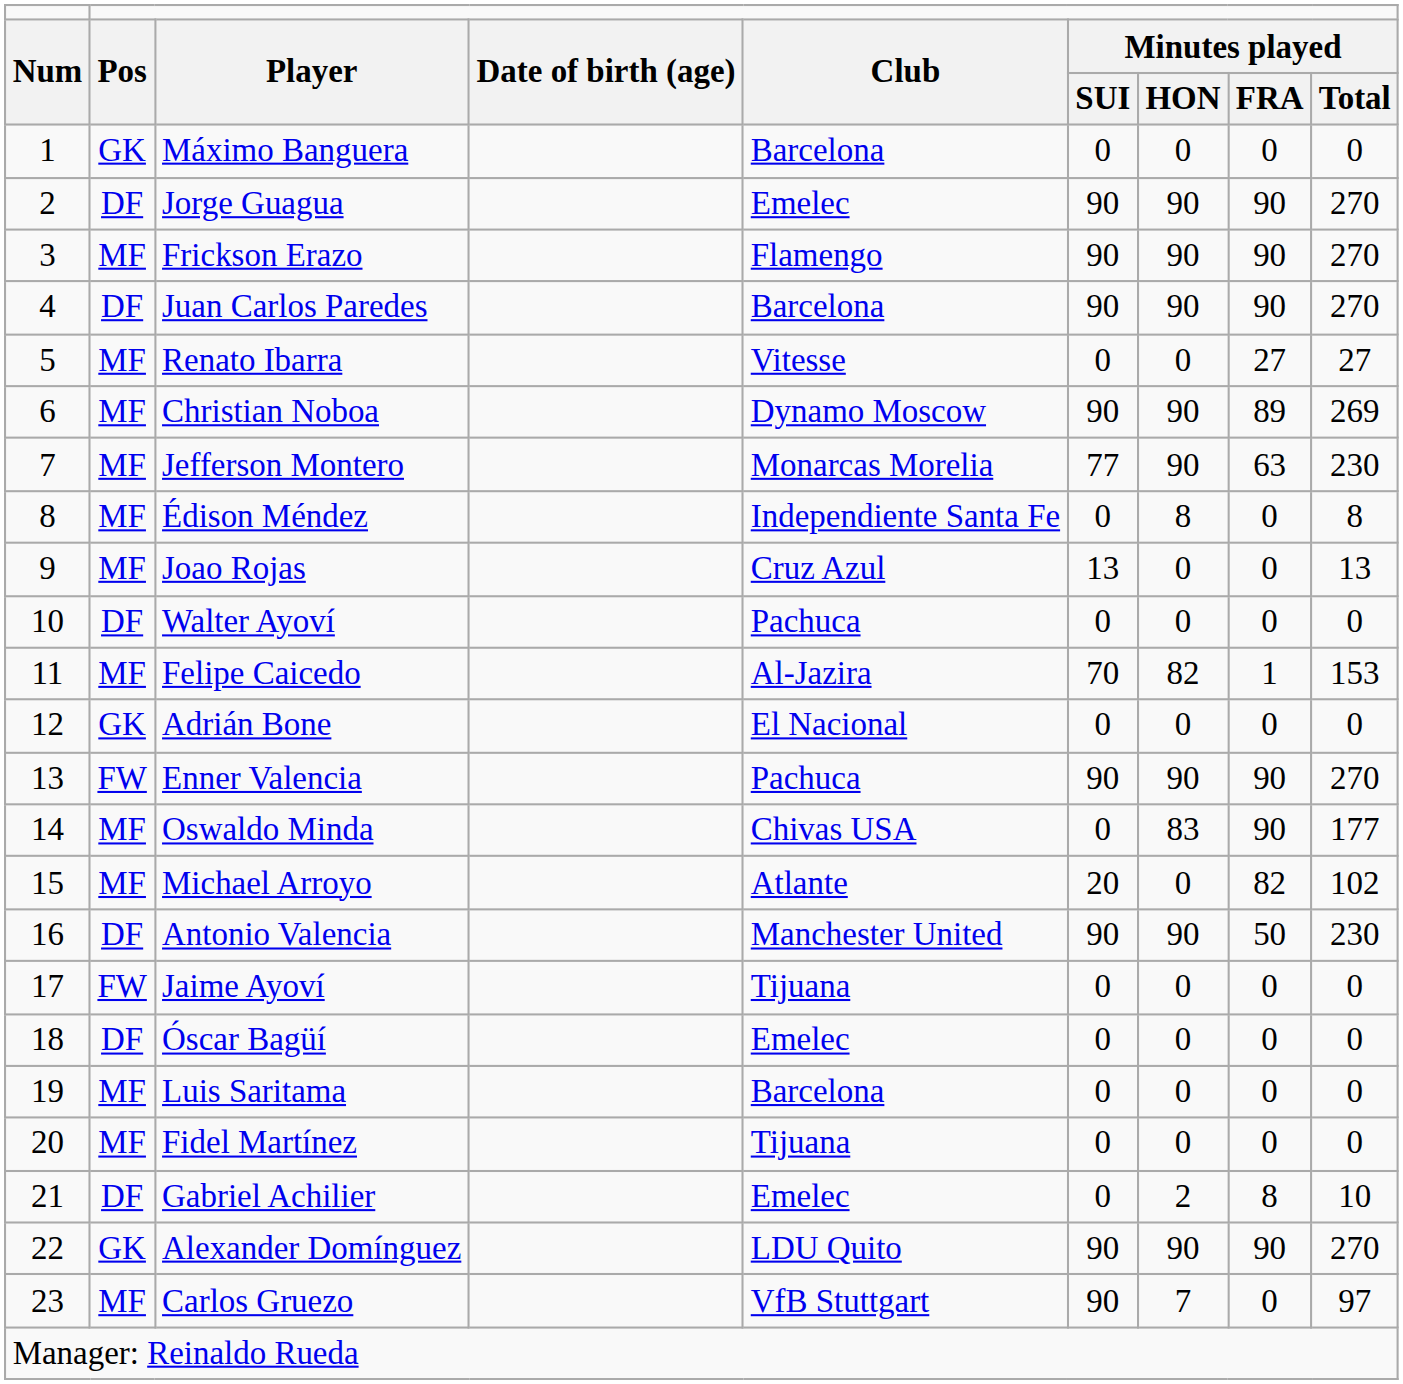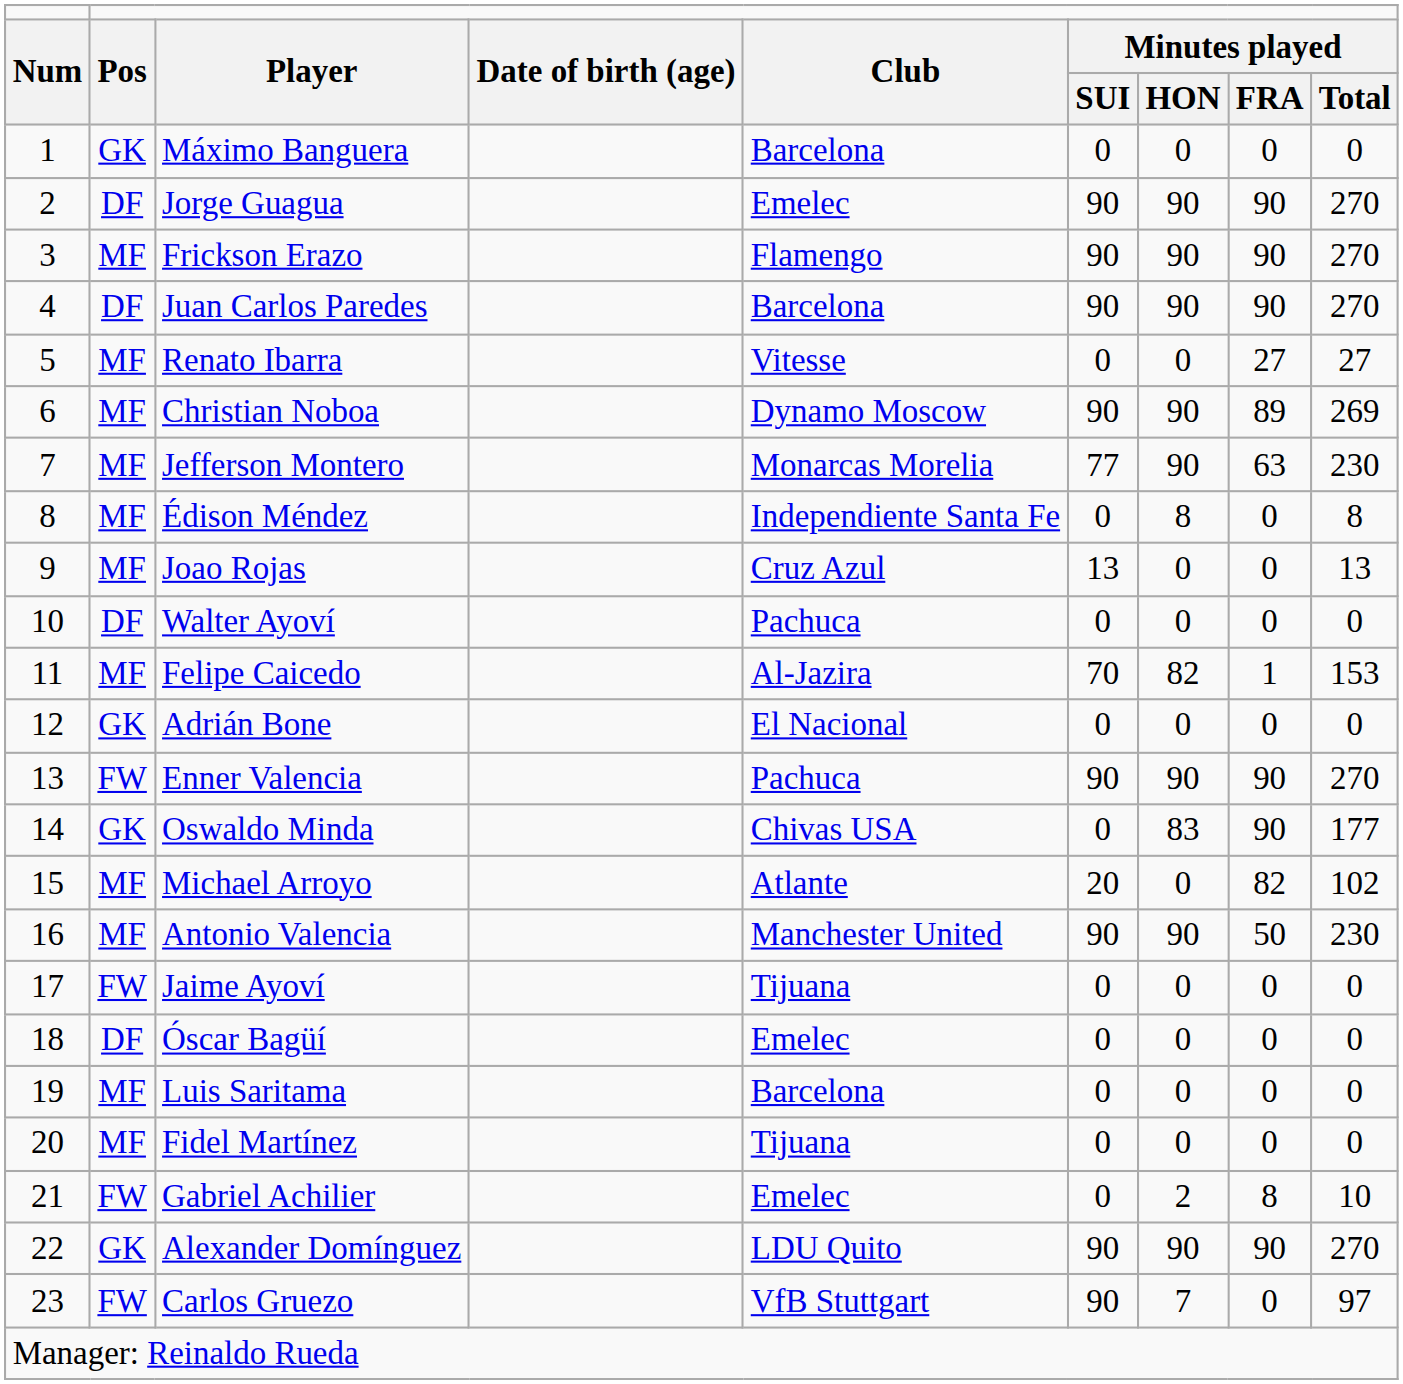Oswaldo Minda | column 2: MF -> GK
Antonio Valencia | column 2: DF -> MF
Gabriel Achilier | column 2: DF -> FW
Carlos Gruezo | column 2: MF -> FW
